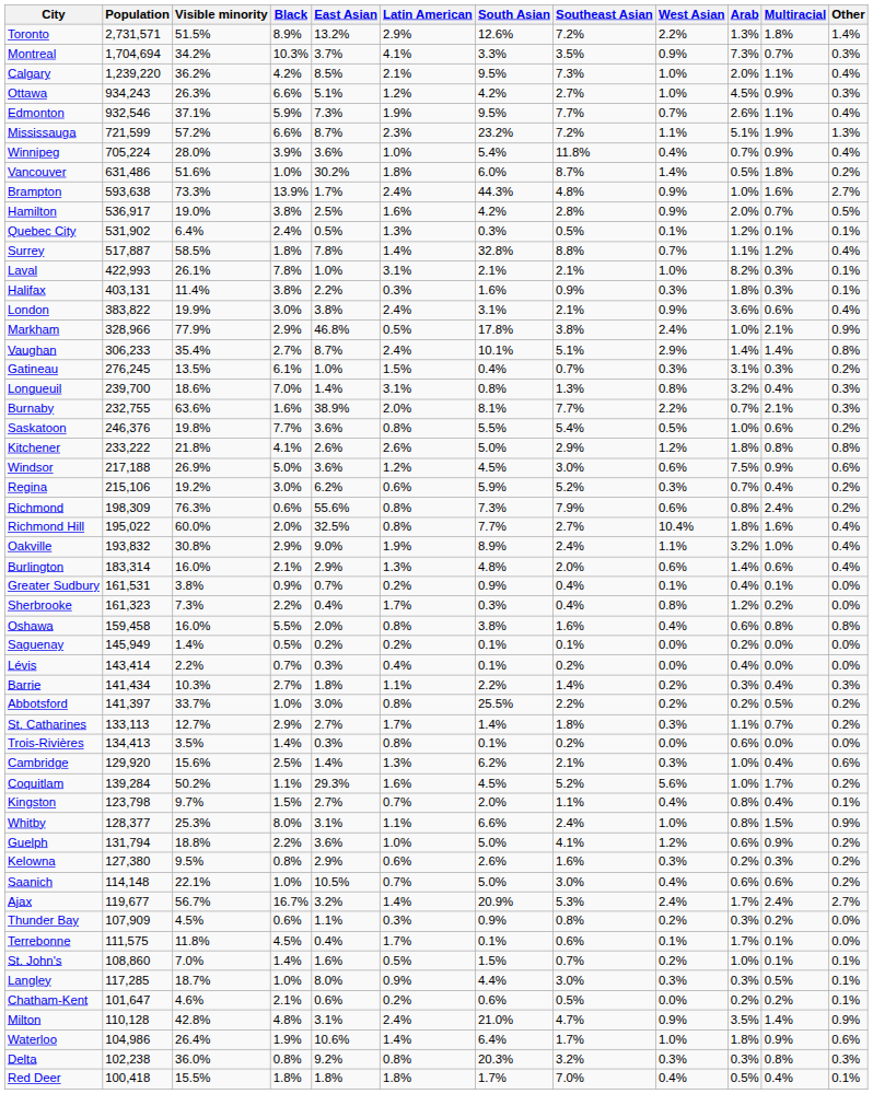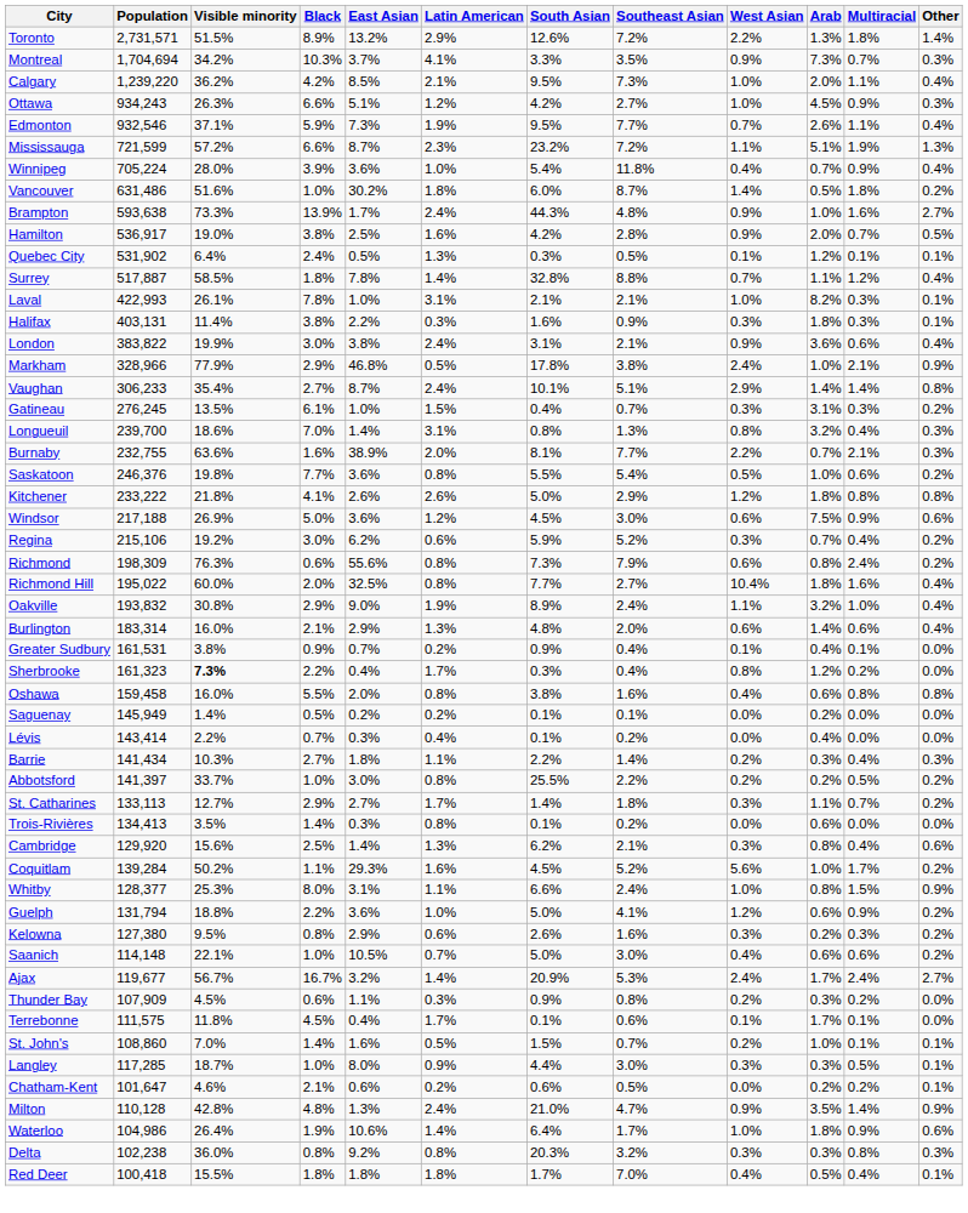Sherbrooke | Visible minority: normal -> bold
Cambridge | Arab: 1.0% -> 0.8%
- row: Kingston | 123,798 | 9.7% | 1.5% | 2.7% | 0.7% | 2.0% | 1.1% | 0.4% | 0.8% | 0.4% | 0.1%
Milton | East Asian: 3.1% -> 1.3%
